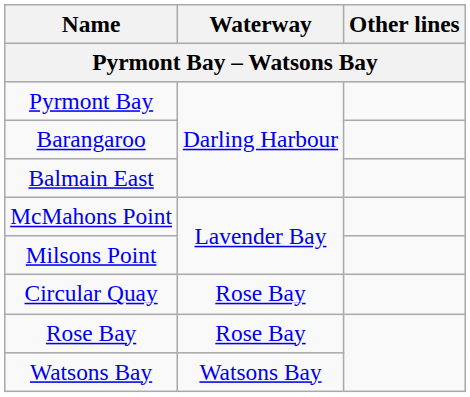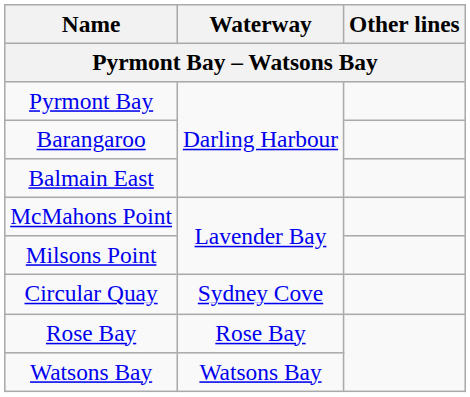Circular Quay | Waterway: Rose Bay -> Sydney Cove
